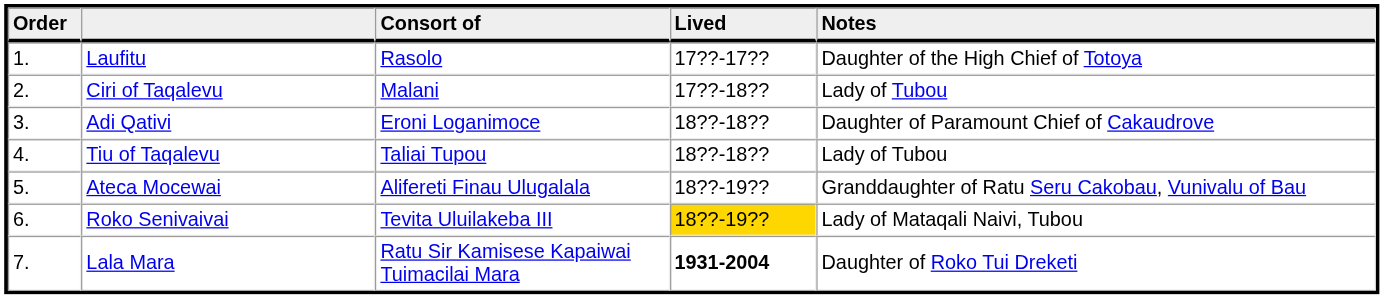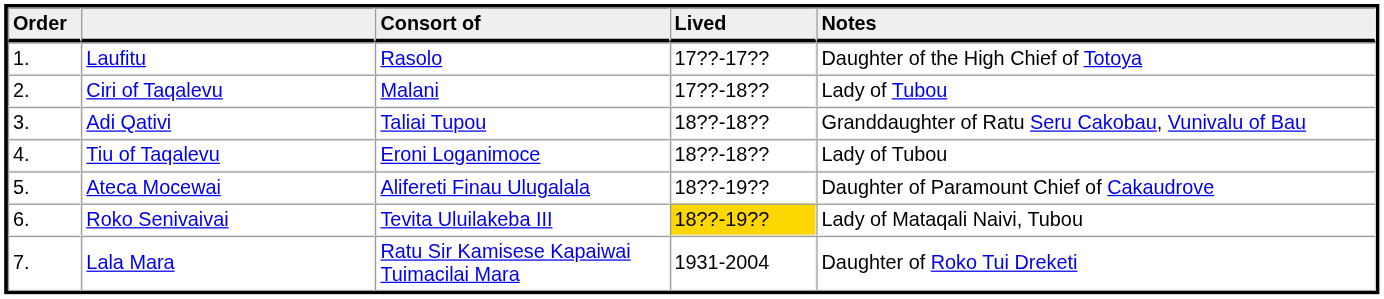Adi Qativi | Consort of: Eroni Loganimoce -> Taliai Tupou
Adi Qativi | Notes: Daughter of Paramount Chief of Cakaudrove -> Granddaughter of Ratu Seru Cakobau, Vunivalu of Bau
Tiu of Taqalevu | Consort of: Taliai Tupou -> Eroni Loganimoce
Ateca Mocewai | Notes: Granddaughter of Ratu Seru Cakobau, Vunivalu of Bau -> Daughter of Paramount Chief of Cakaudrove
Lala Mara | Lived: bold -> normal
